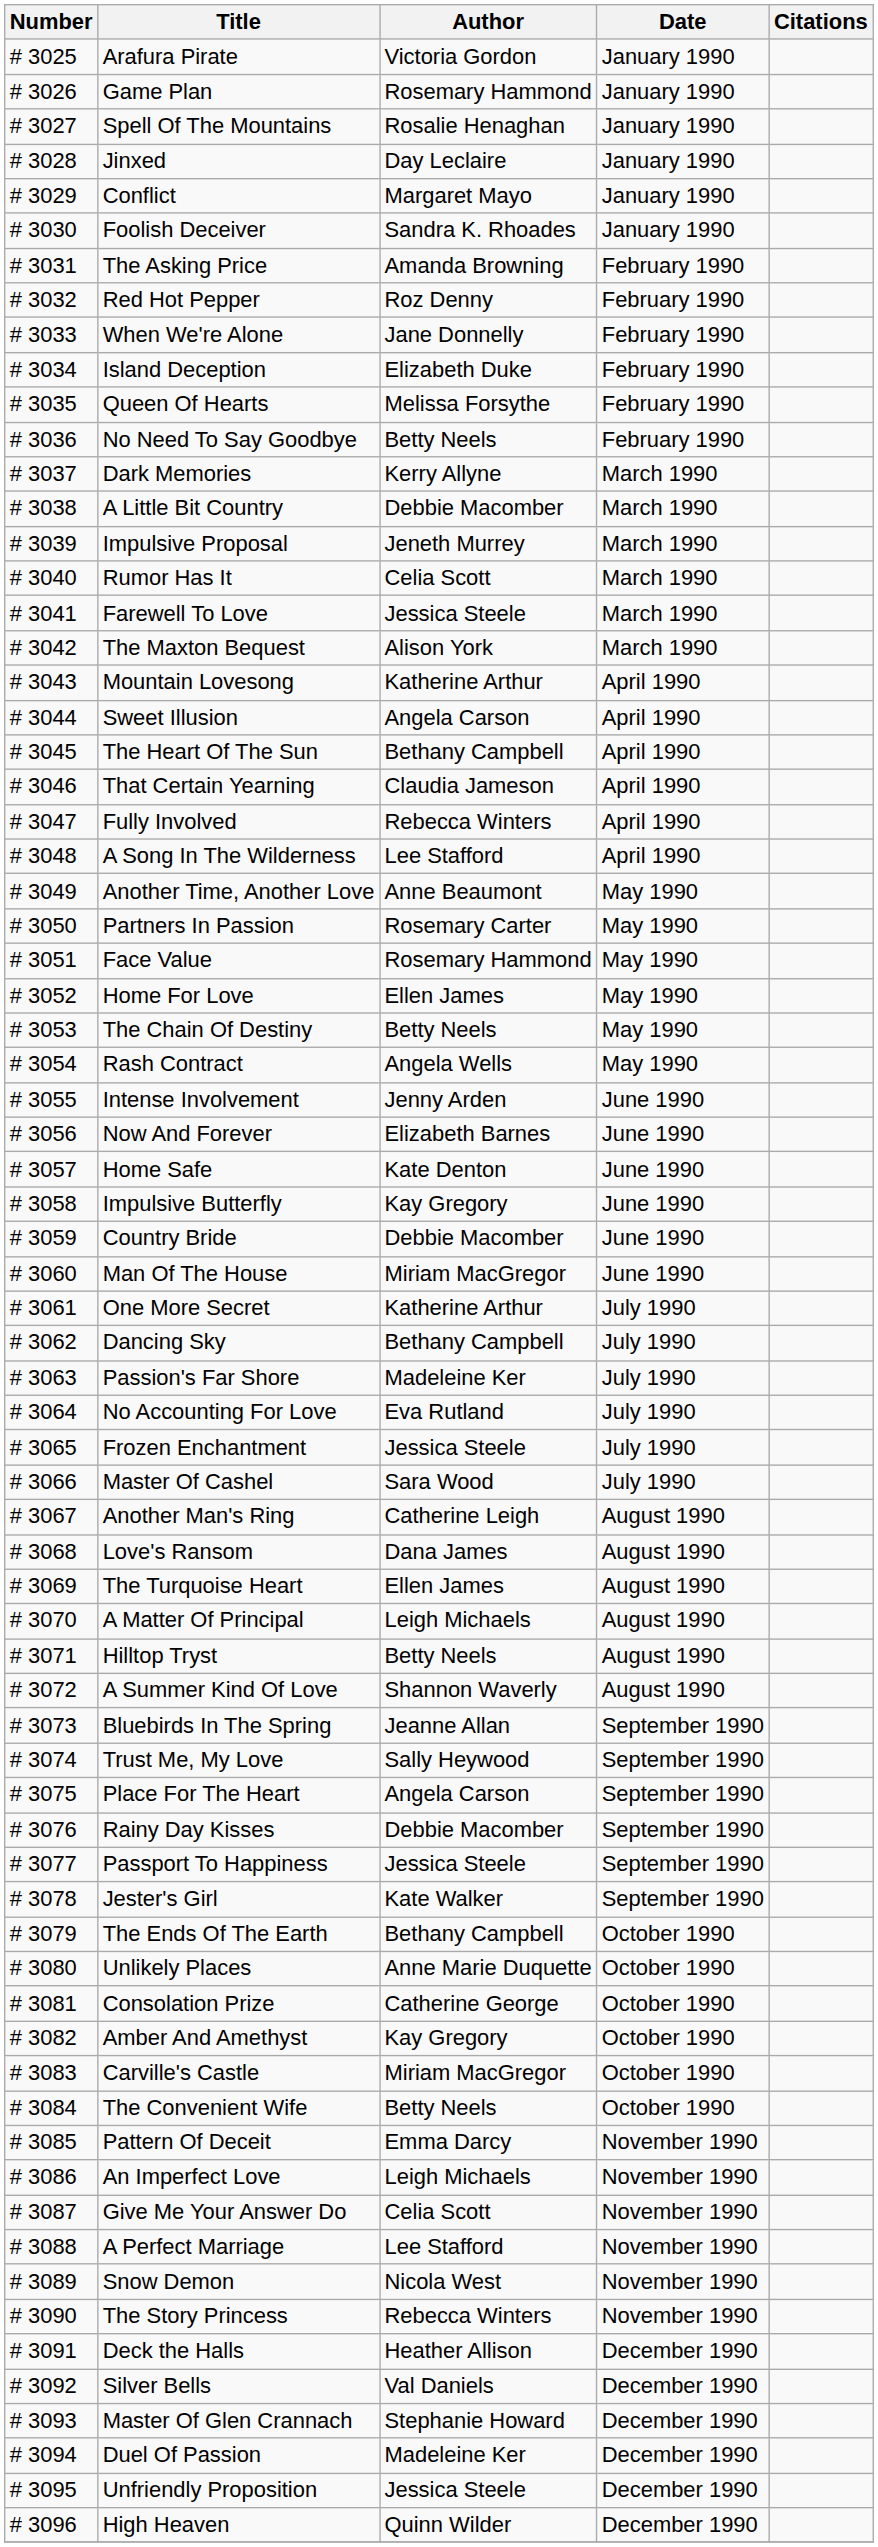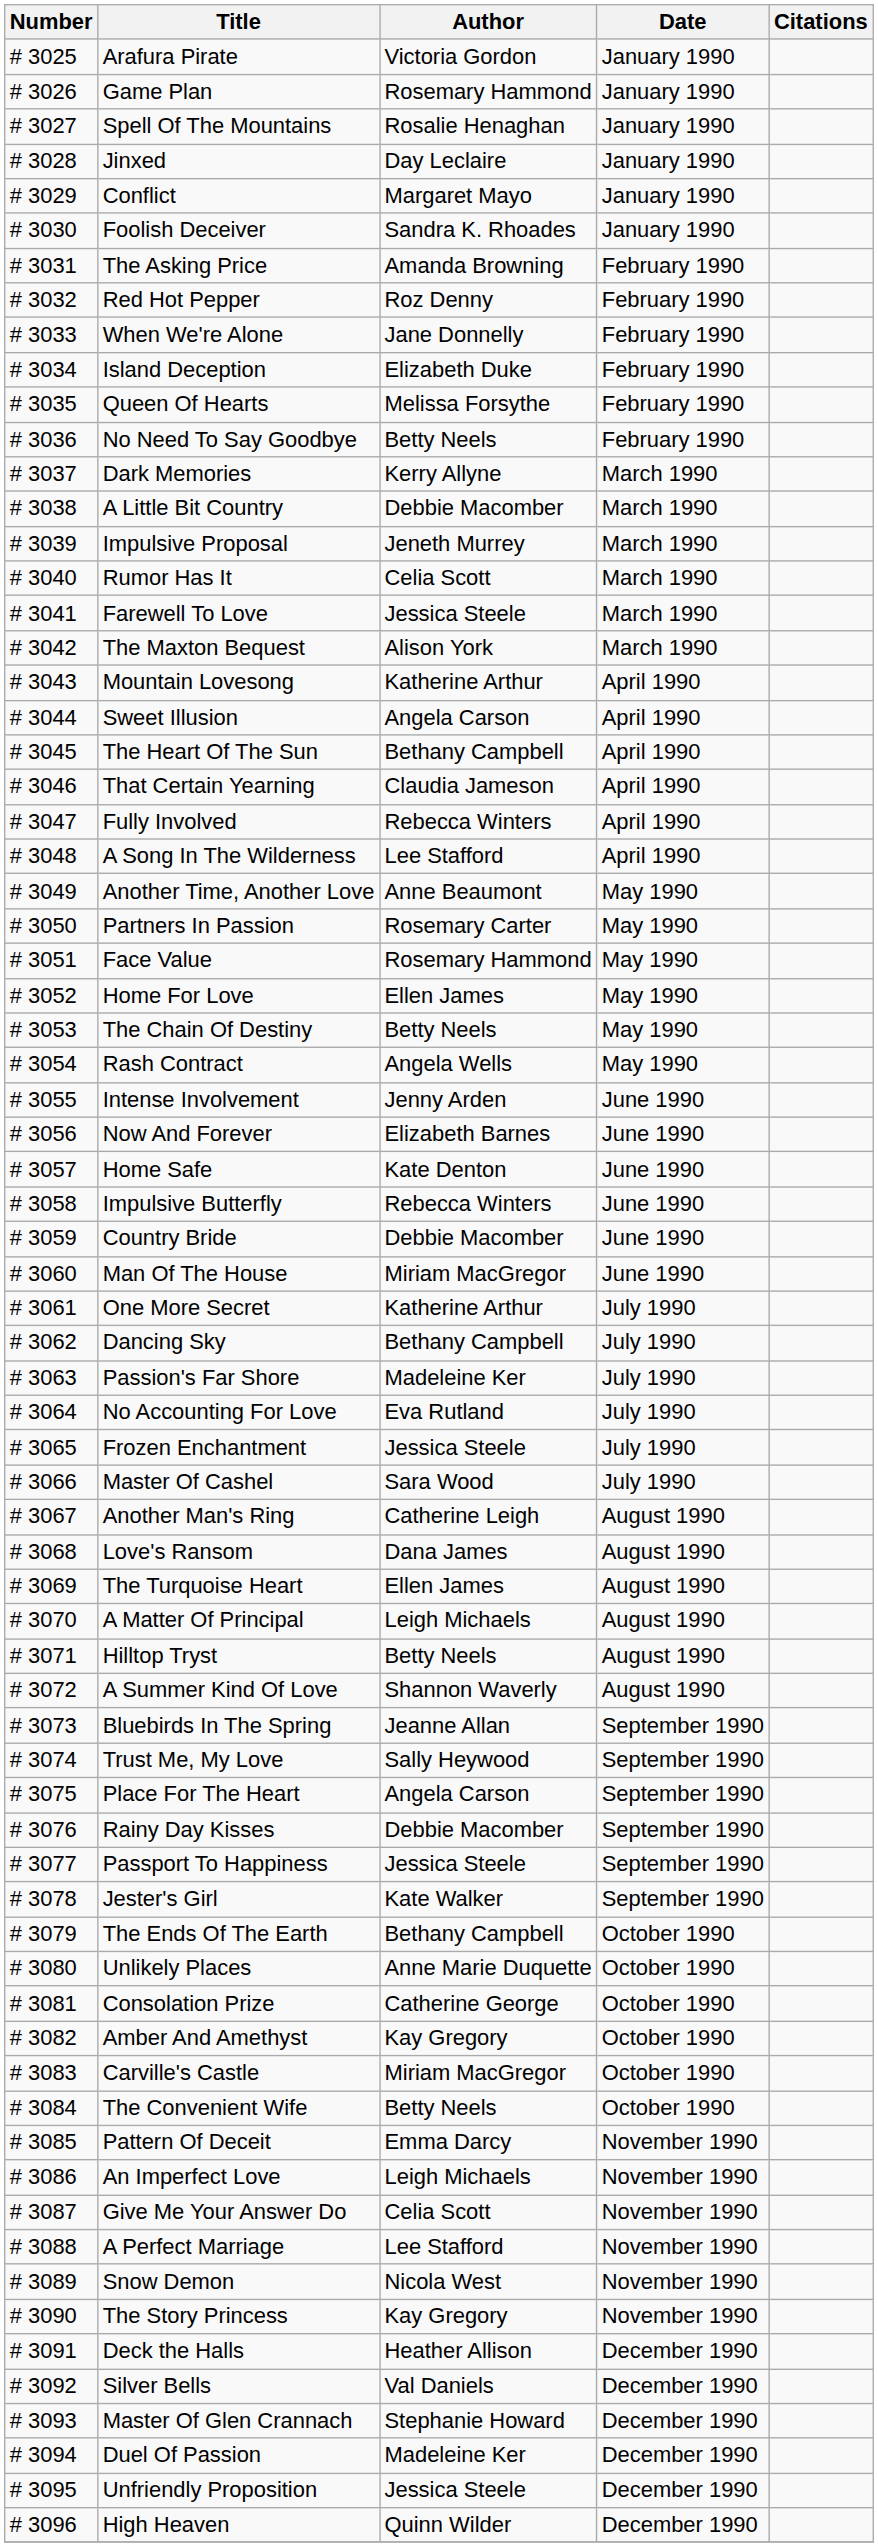Impulsive Butterfly | Author: Kay Gregory -> Rebecca Winters
The Story Princess | Author: Rebecca Winters -> Kay Gregory
